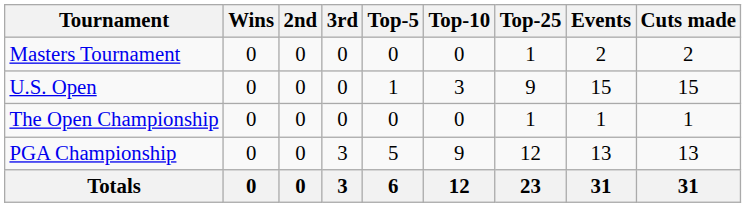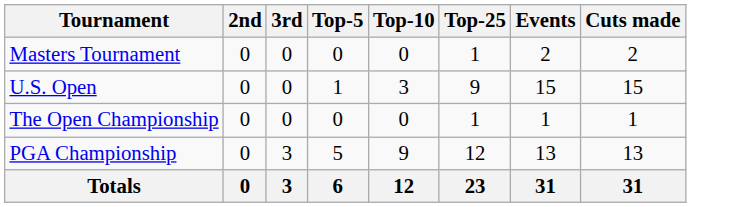- column: Wins | 0 | 0 | 0 | 0 | 0
